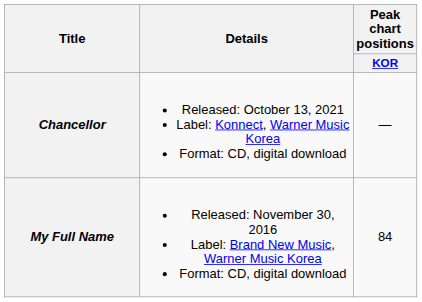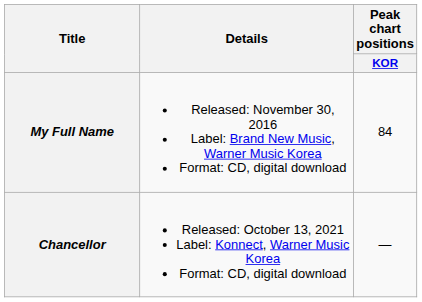rows swapped: My Full Name <-> Chancellor
